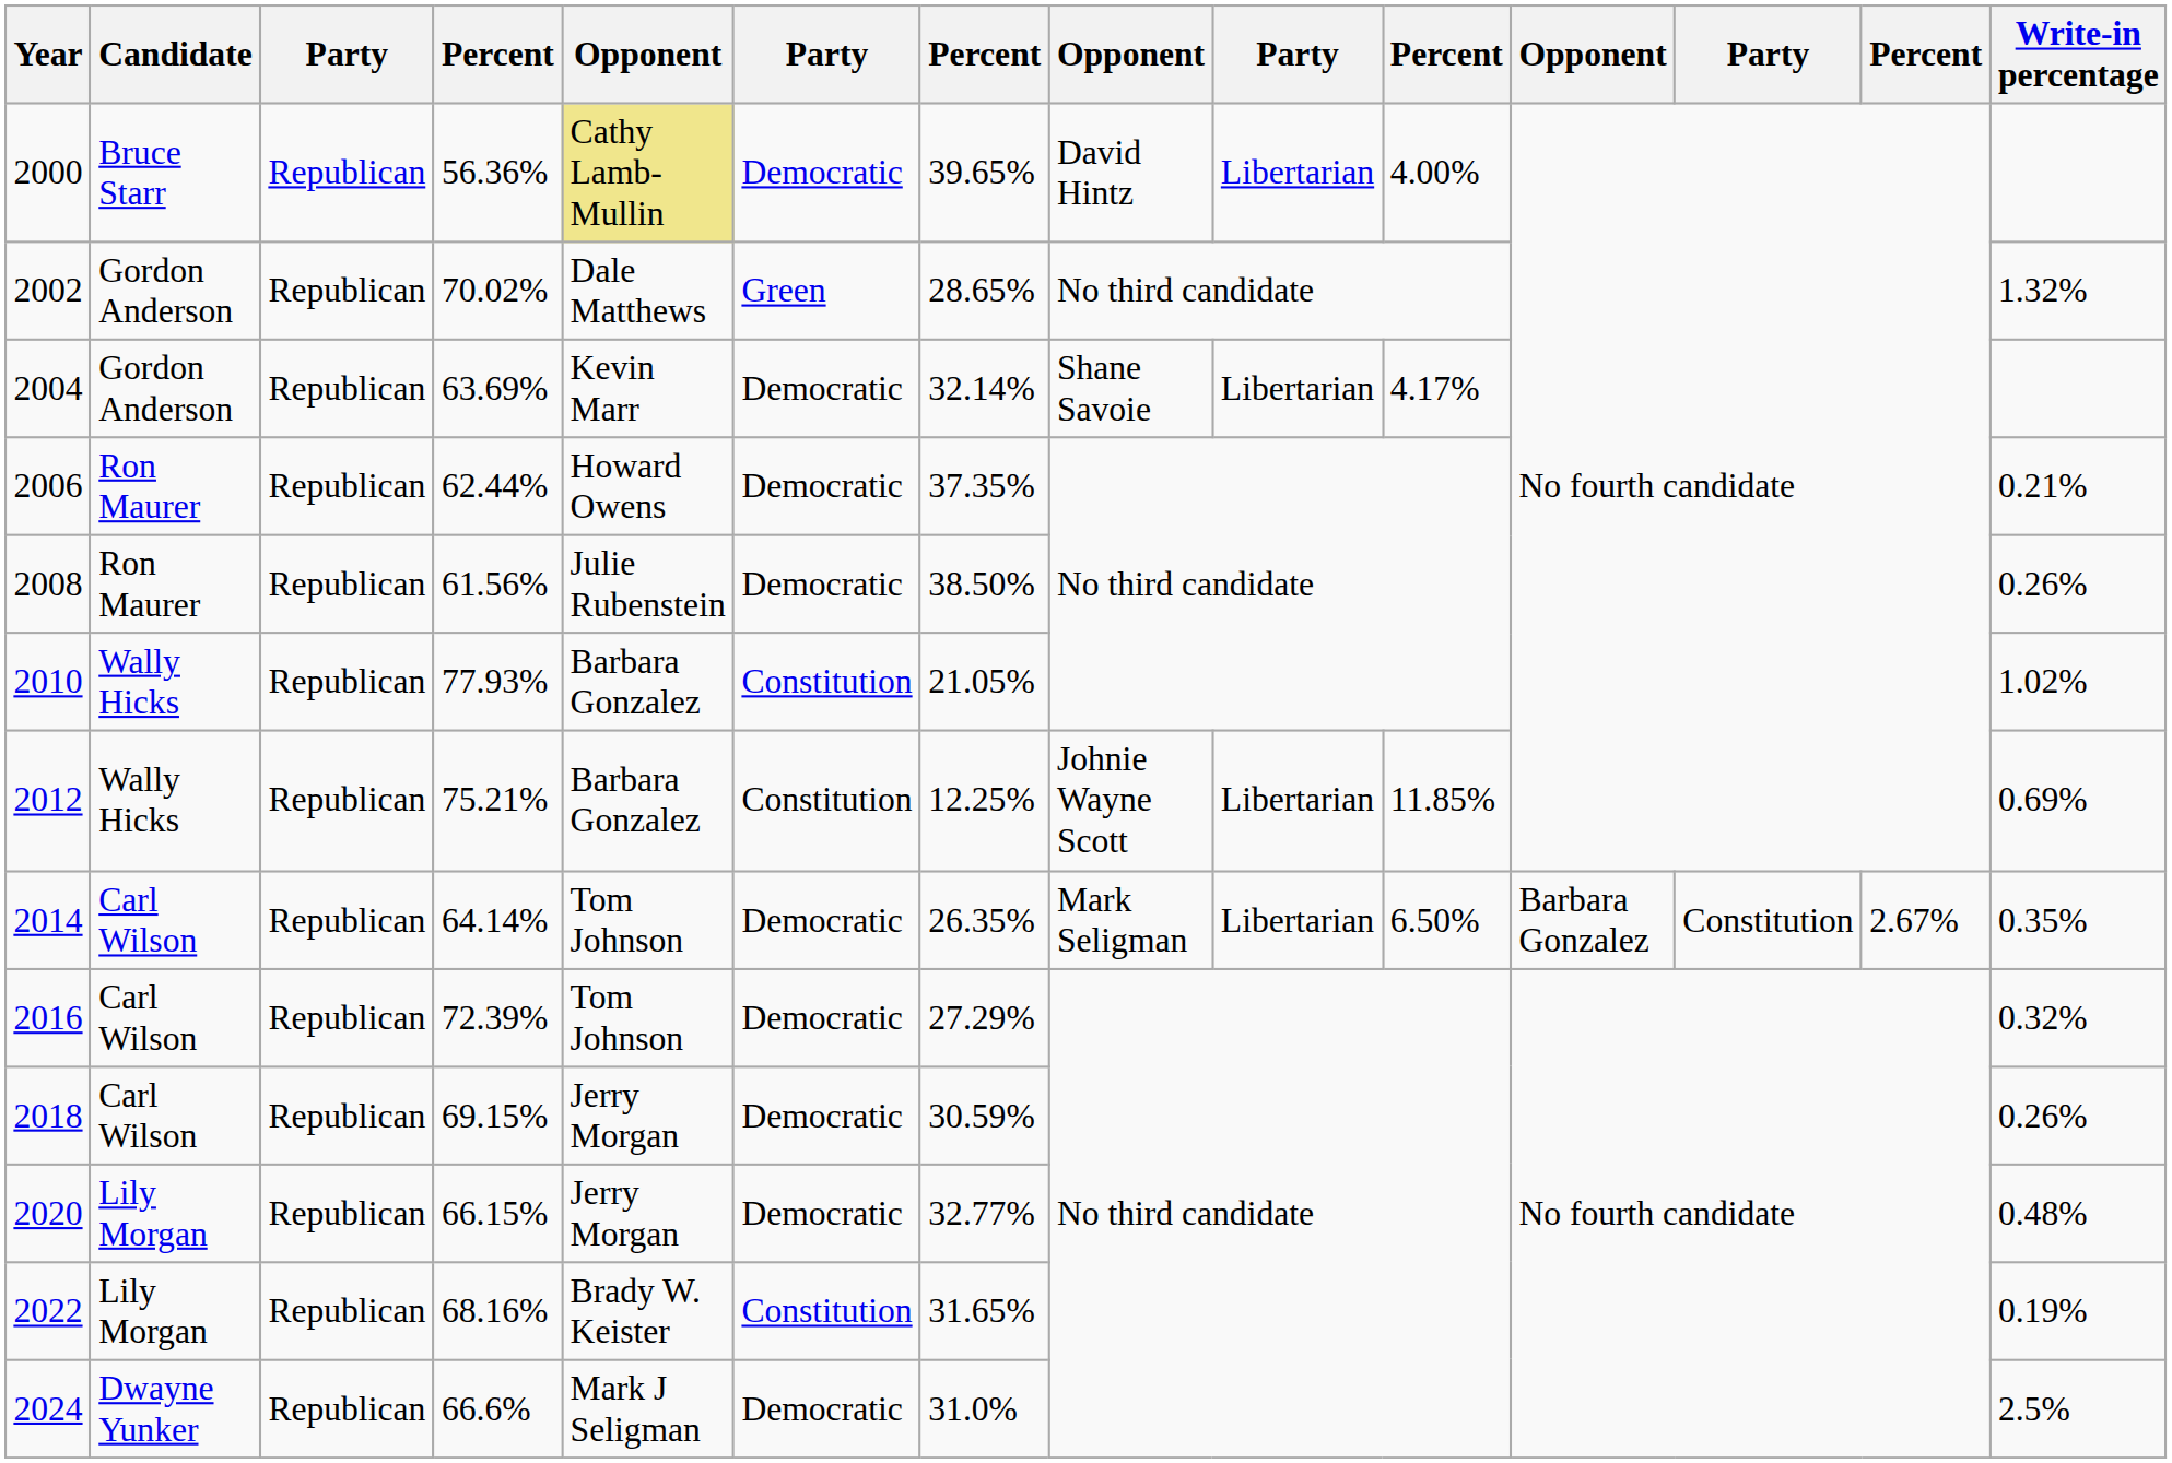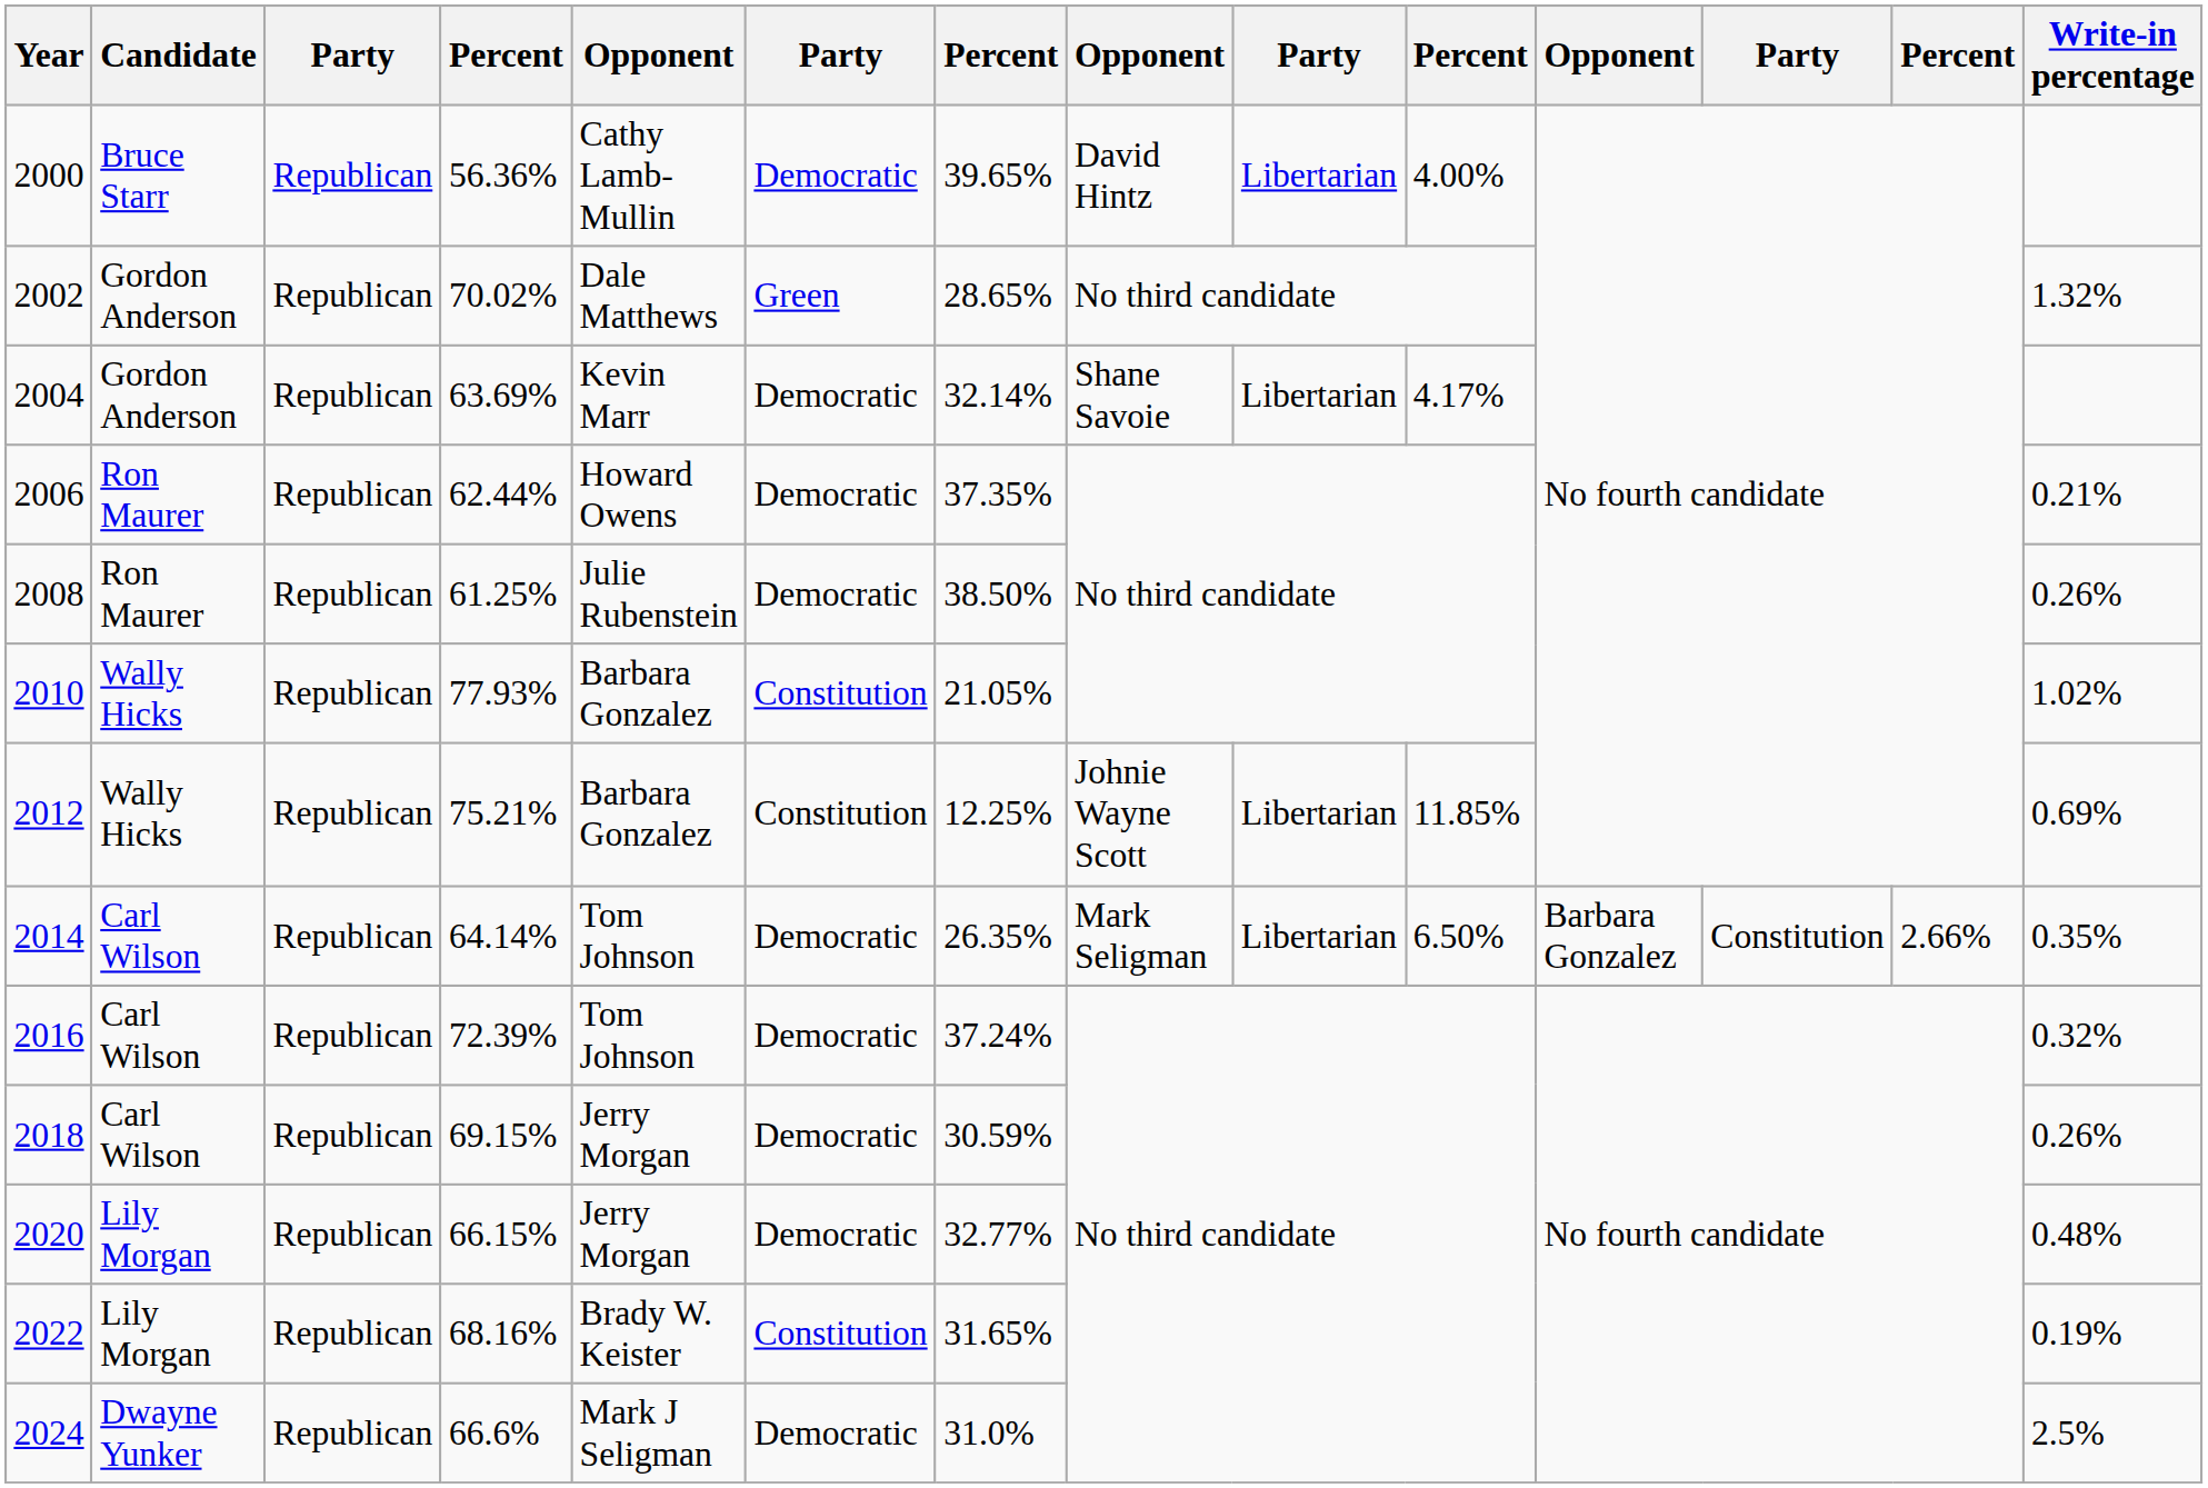2000 | column 5: khaki background -> no background
2008 | column 4: 61.56% -> 61.25%
2014 | column 13: 2.67% -> 2.66%
2016 | column 7: 27.29% -> 37.24%
